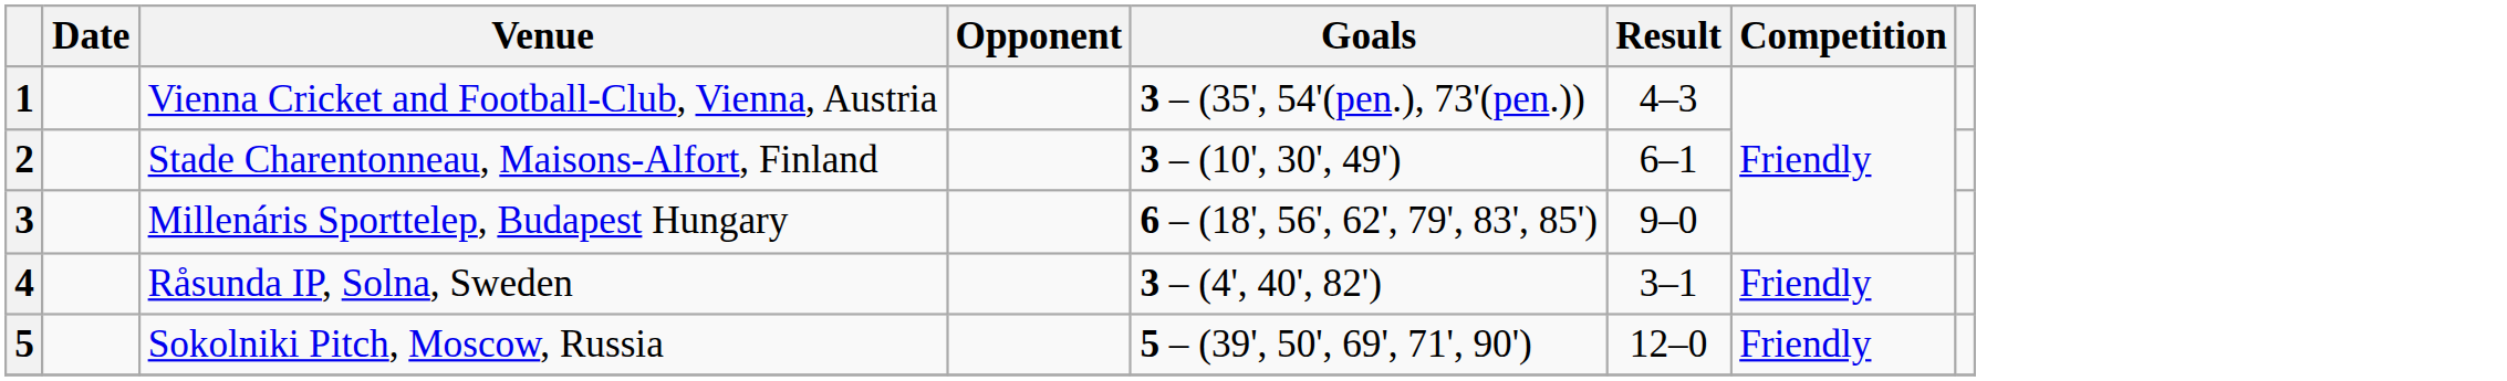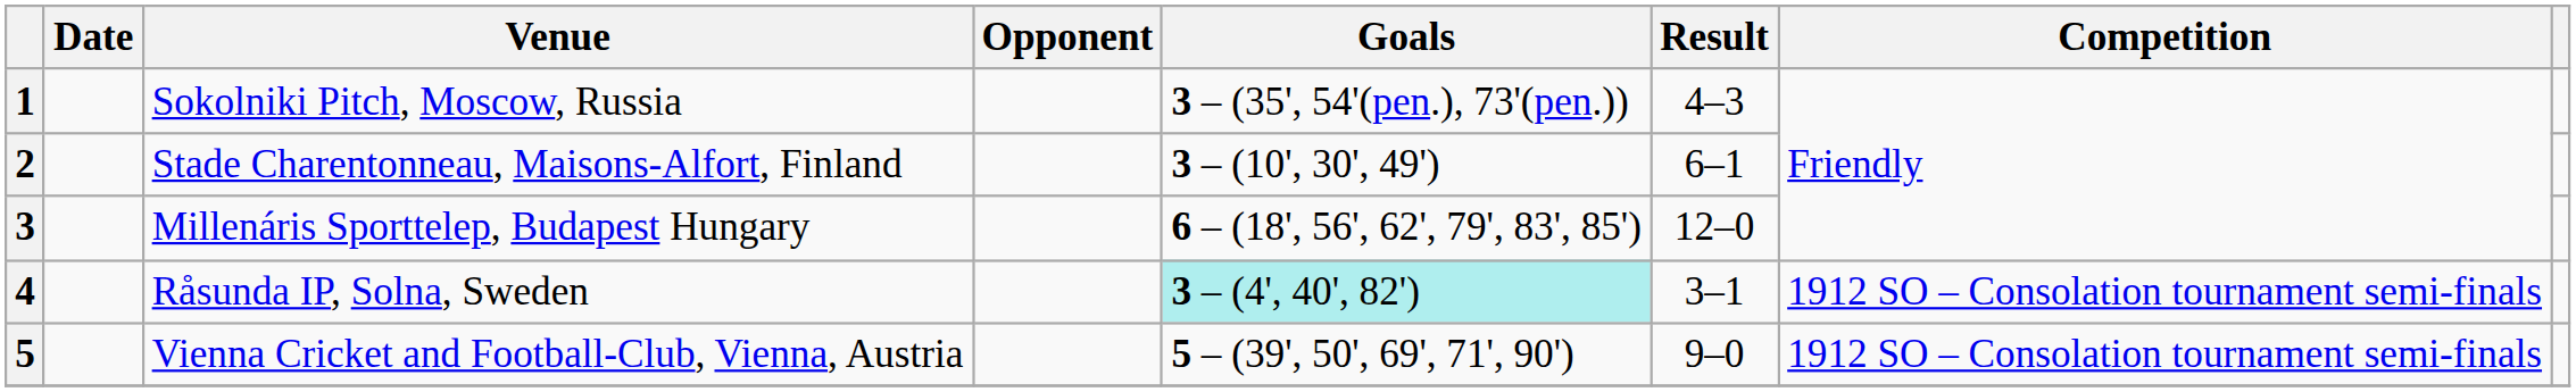1 | Venue: Vienna Cricket and Football-Club, Vienna, Austria -> Sokolniki Pitch, Moscow, Russia
3 | Result: 9–0 -> 12–0
4 | Goals: no background -> paleturquoise background
4 | Competition: Friendly -> 1912 SO – Consolation tournament semi-finals
5 | Venue: Sokolniki Pitch, Moscow, Russia -> Vienna Cricket and Football-Club, Vienna, Austria
5 | Result: 12–0 -> 9–0
5 | Competition: Friendly -> 1912 SO – Consolation tournament semi-finals
